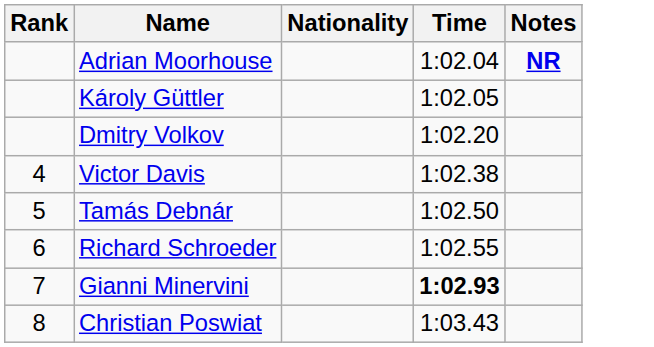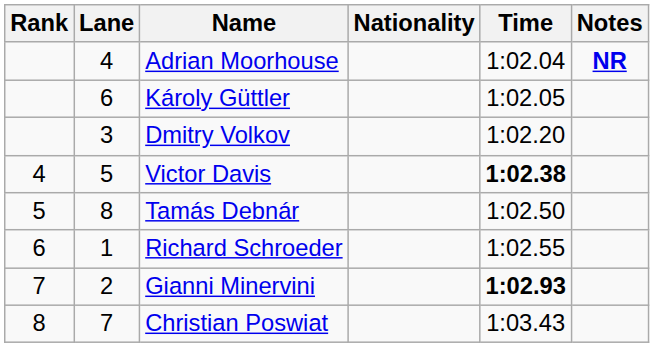+ column: Lane | 4 | 6 | 3 | 5 | 8 | 1 | 2 | 7
Victor Davis | Time: normal -> bold
